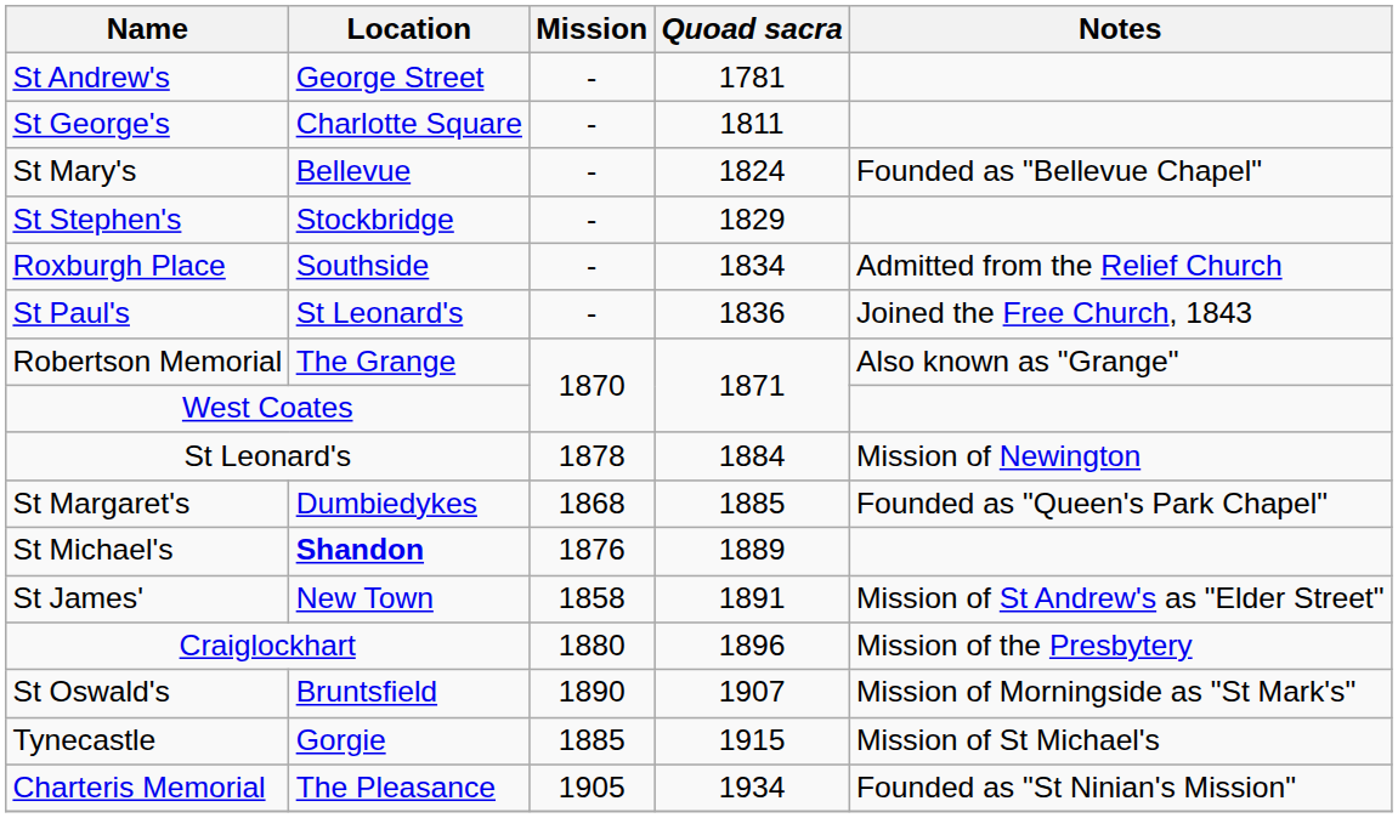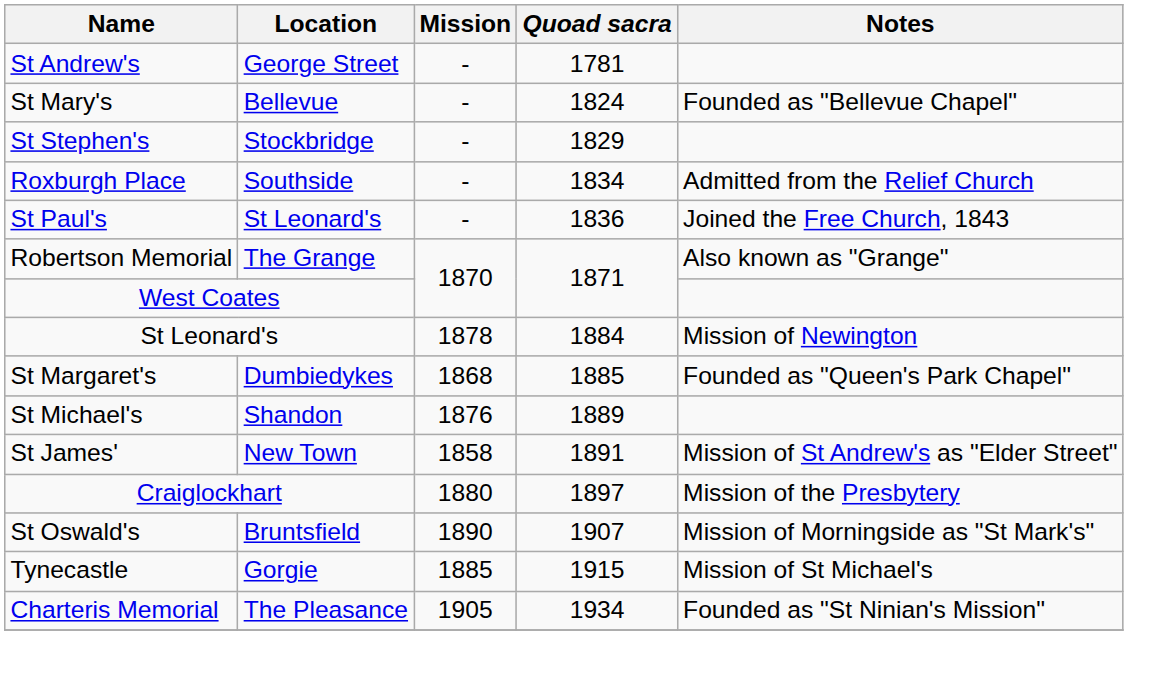- row: St George's | Charlotte Square | - | 1811
St Michael's | Location: bold -> normal
Craiglockhart | Quoad sacra: 1896 -> 1897
